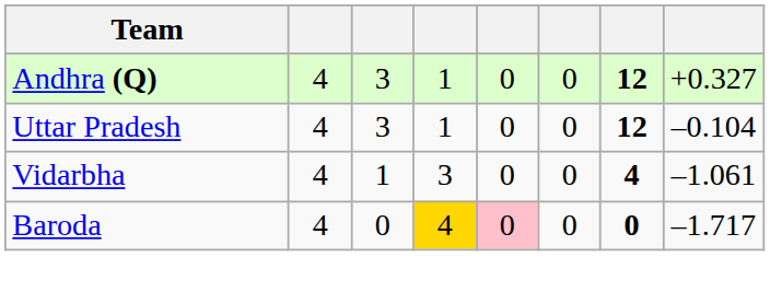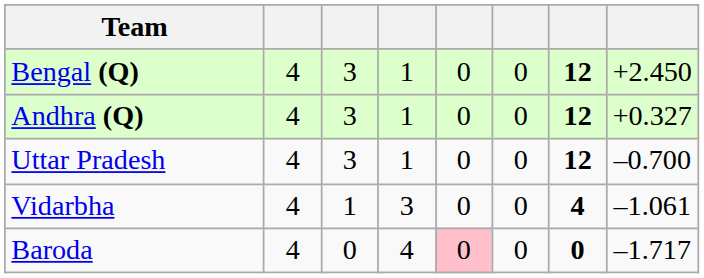+ row: Bengal (Q) | 4 | 3 | 1 | 0 | 0 | 12 | +2.450
Uttar Pradesh | column 8: –0.104 -> –0.700
Baroda | column 4: gold background -> no background
